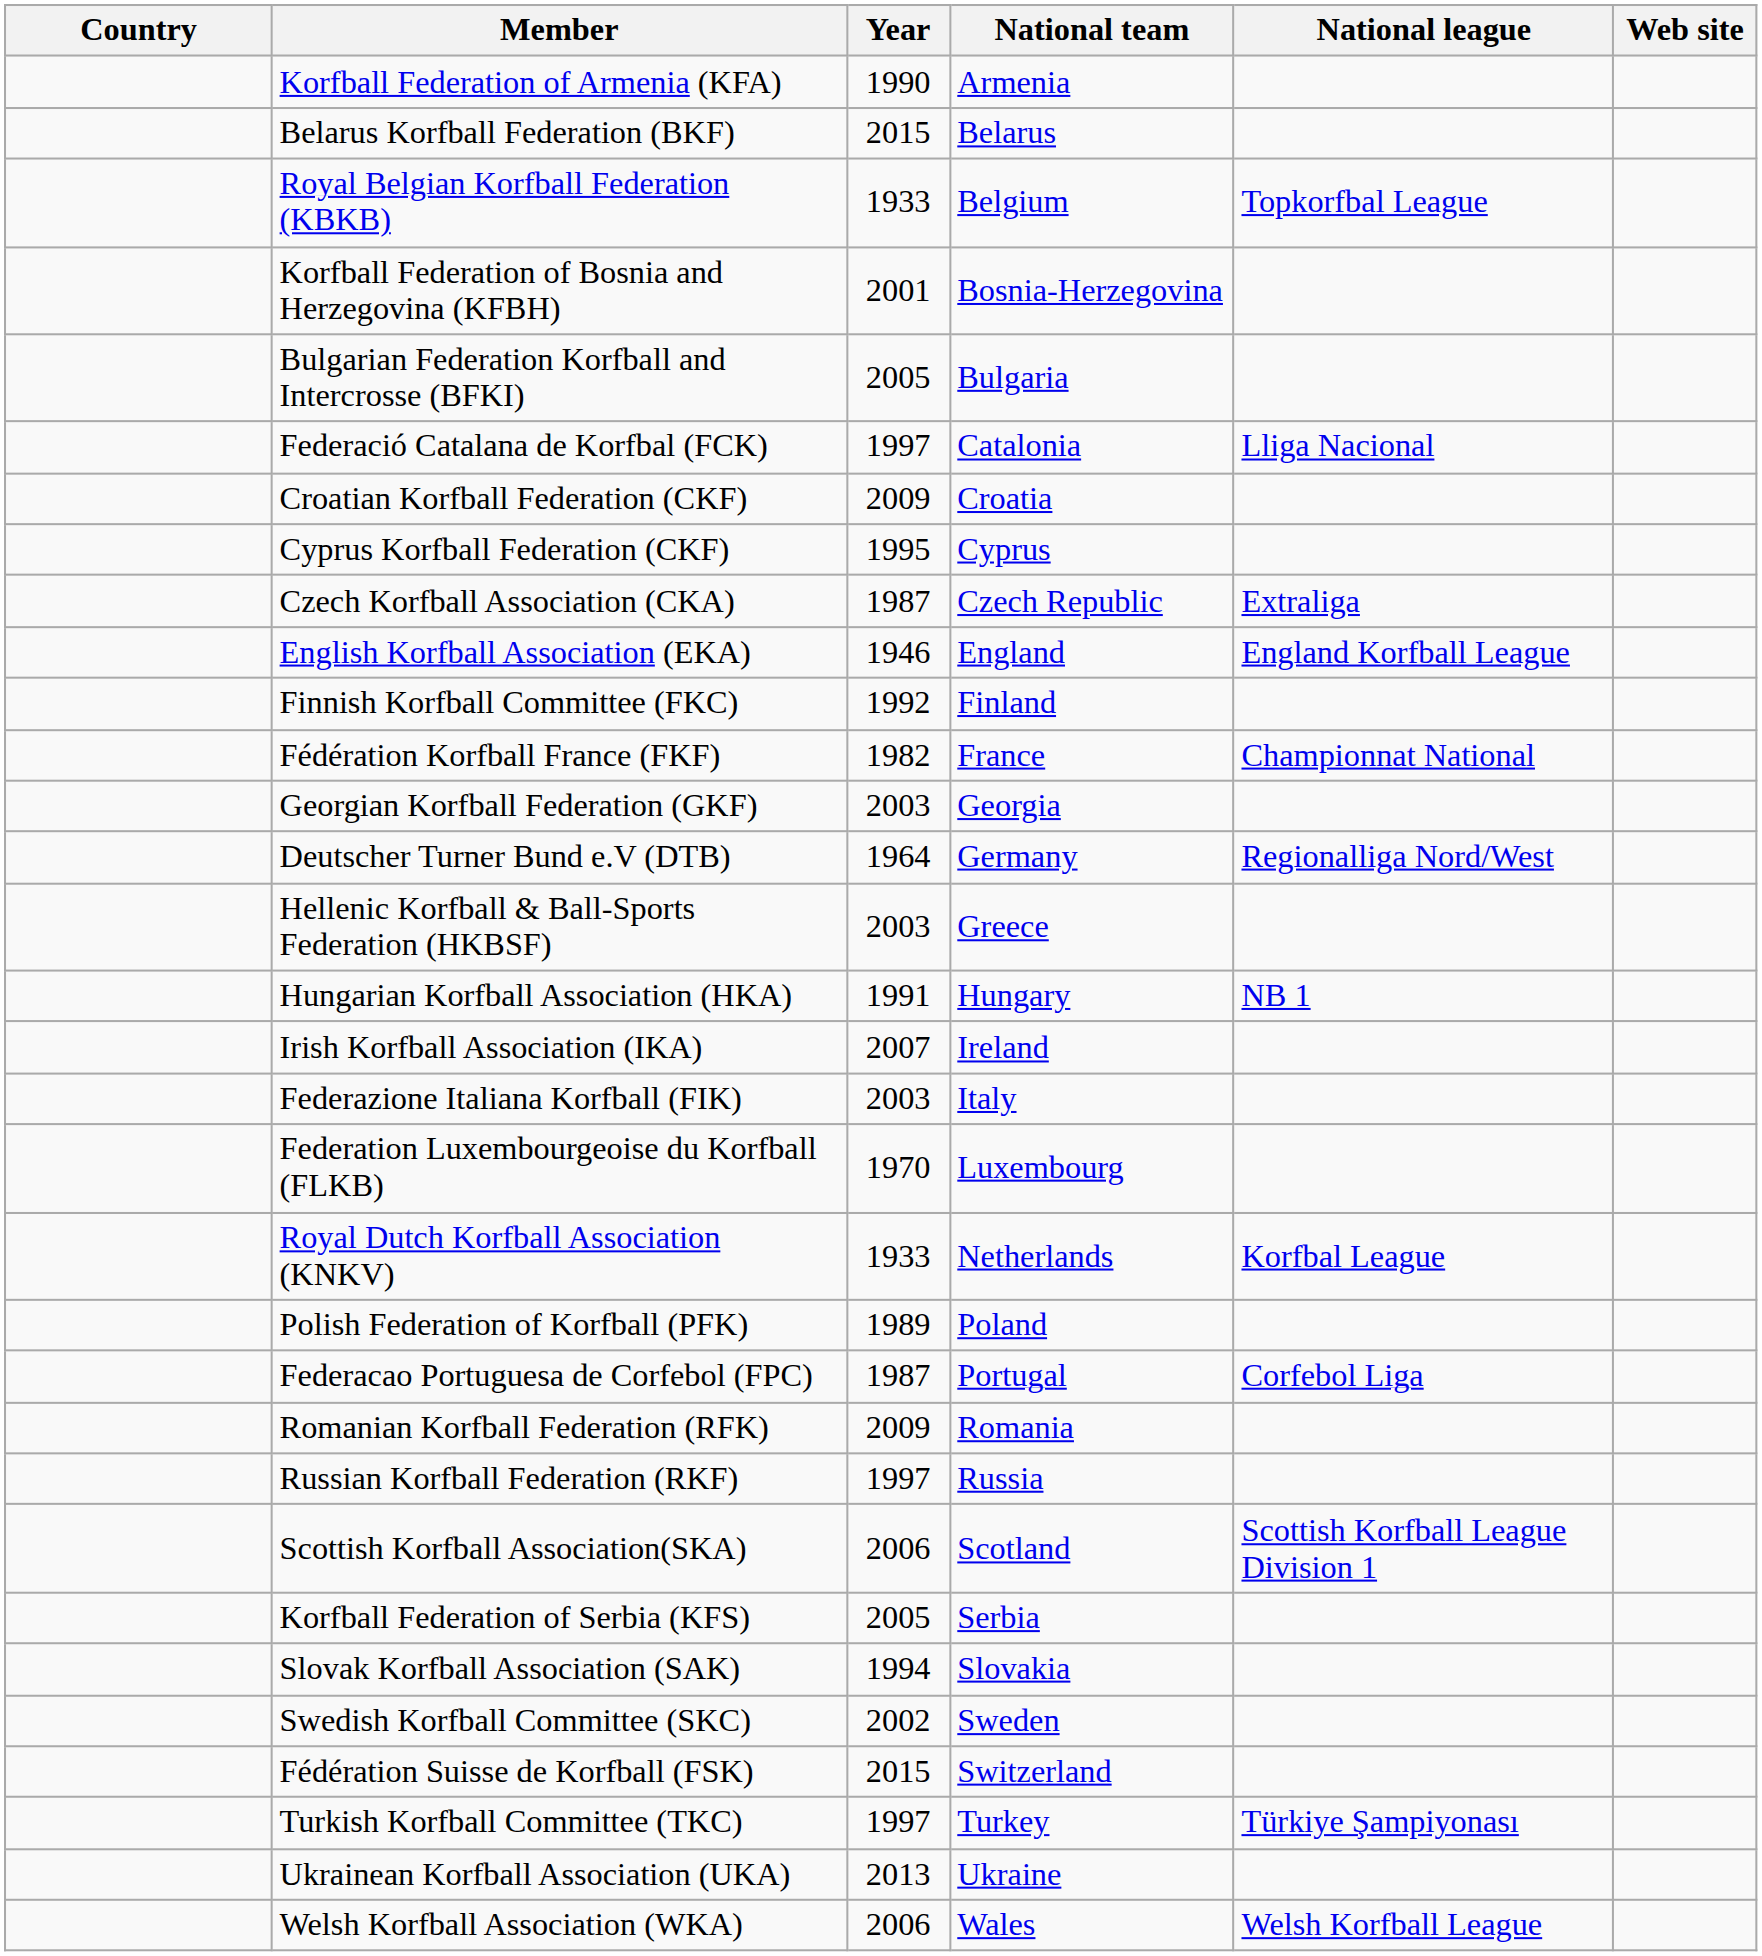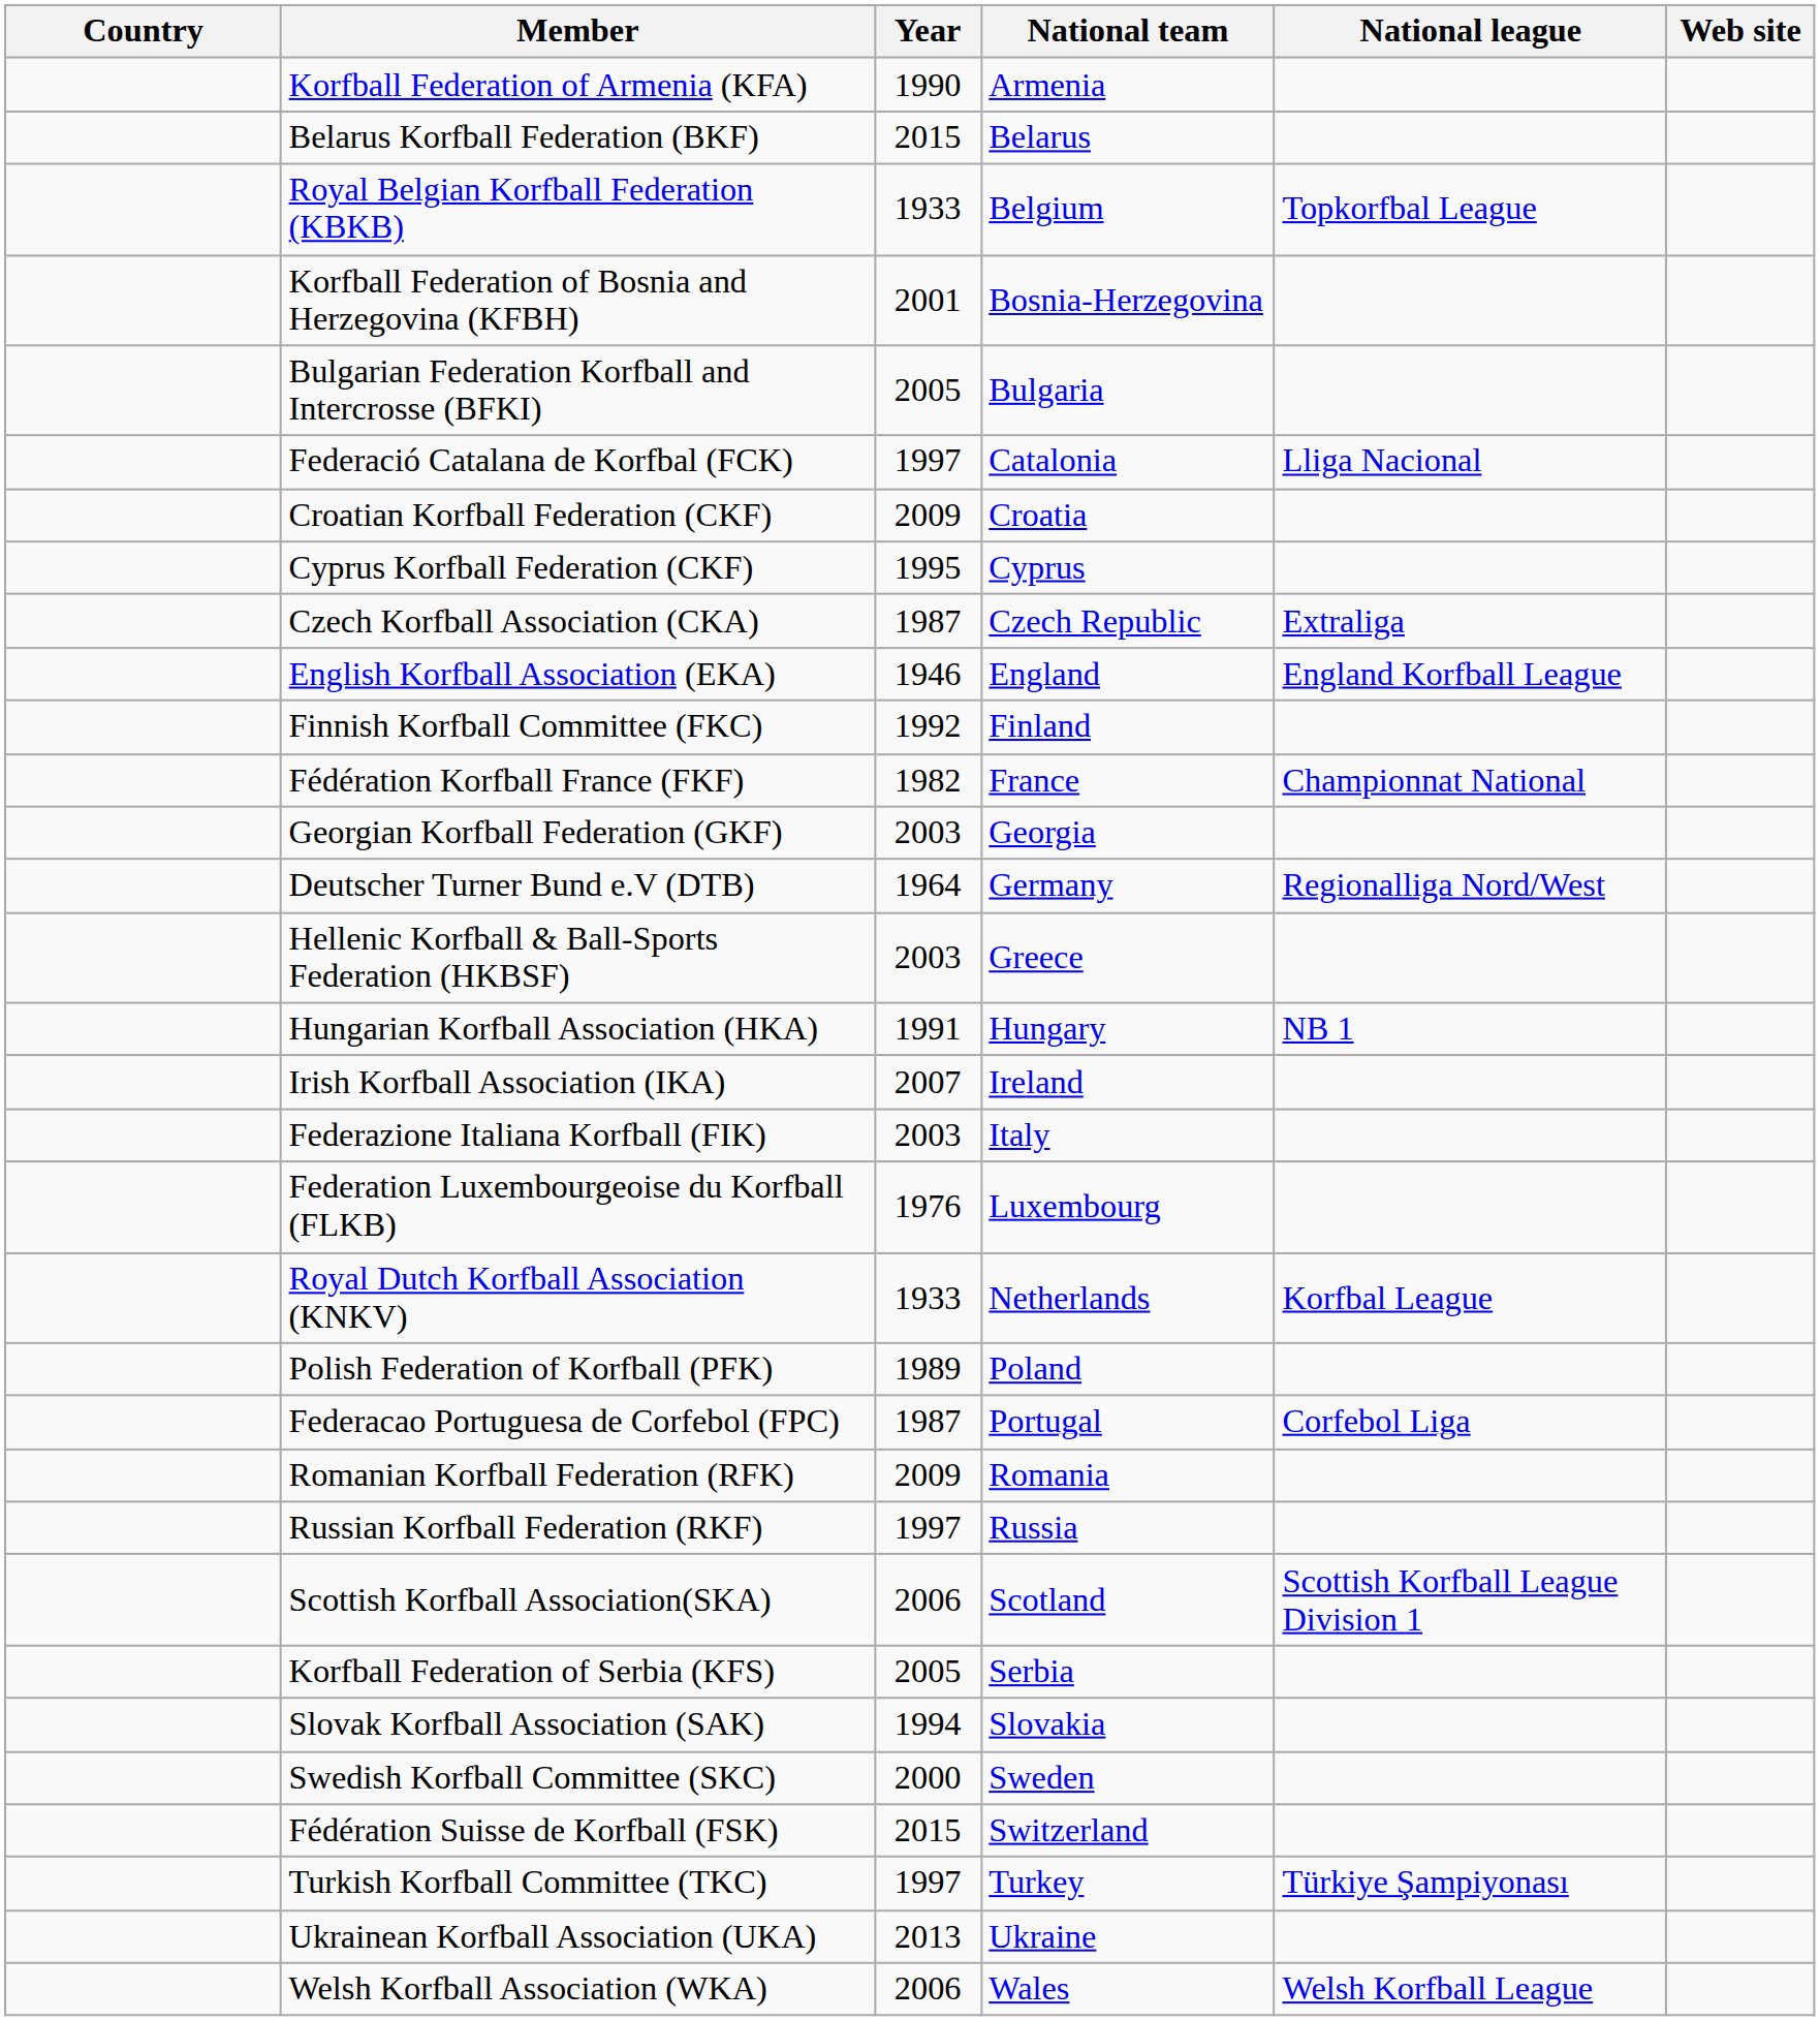Federation Luxembourgeoise du Korfball (FLKB) | Year: 1970 -> 1976
Swedish Korfball Committee (SKC) | Year: 2002 -> 2000
